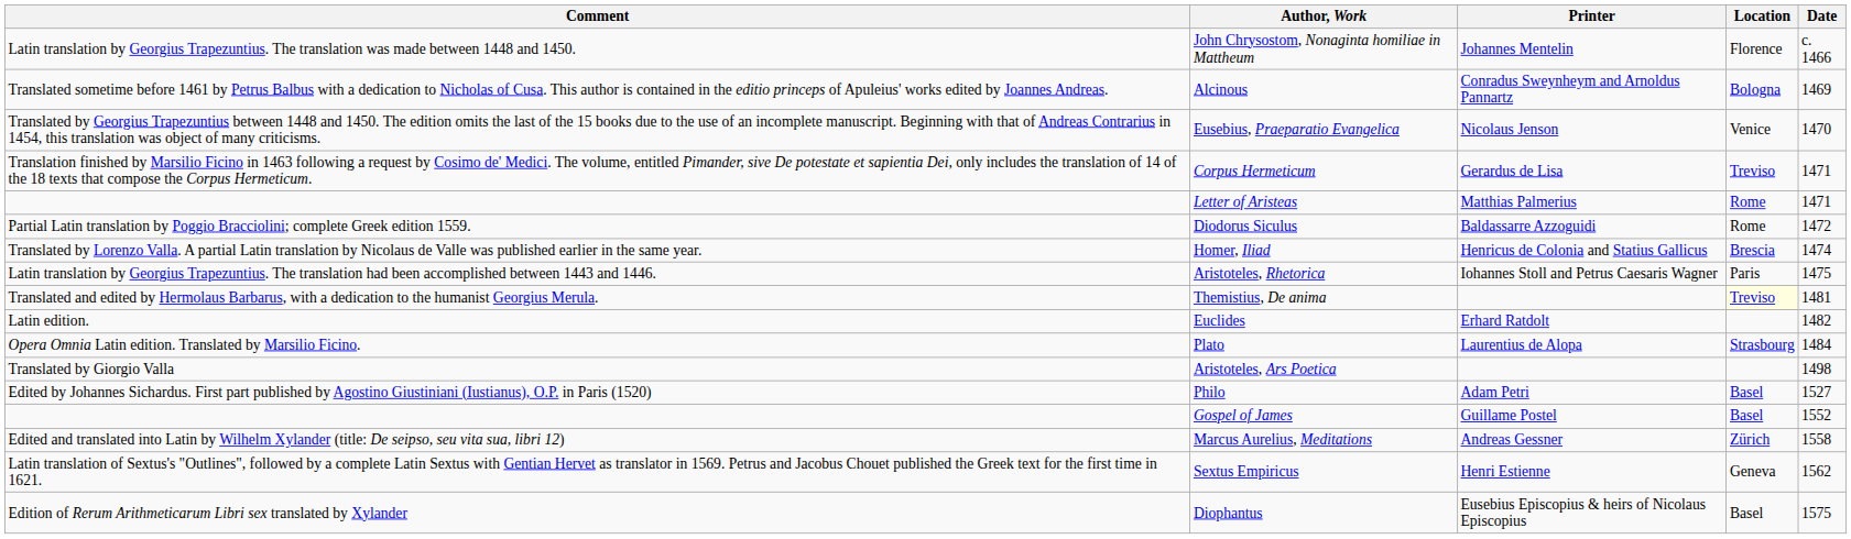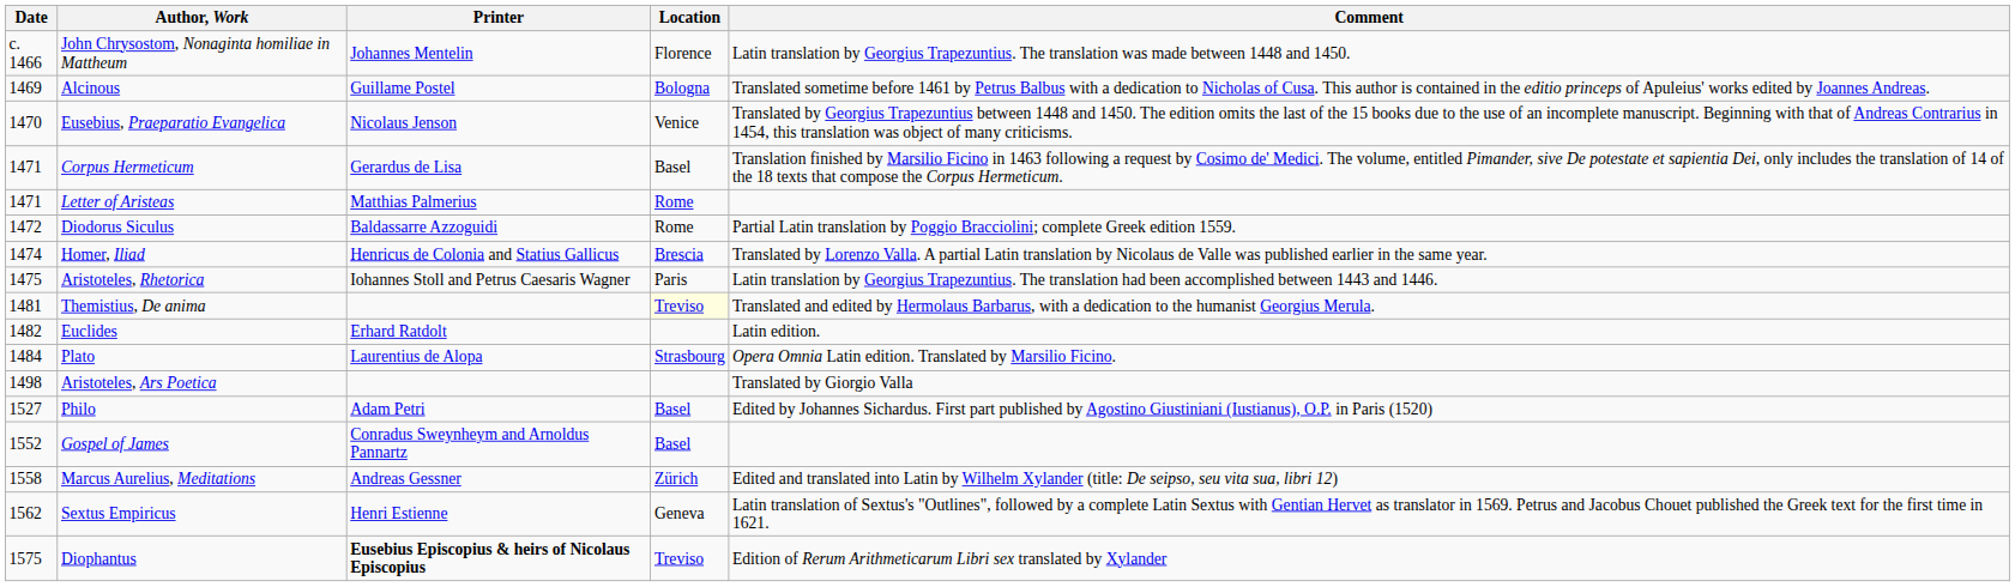columns swapped: Date <-> Comment
Alcinous | Printer: Conradus Sweynheym and Arnoldus Pannartz -> Guillame Postel
Corpus Hermeticum | Location: Treviso -> Basel
Gospel of James | Printer: Guillame Postel -> Conradus Sweynheym and Arnoldus Pannartz
Diophantus | Printer: normal -> bold
Diophantus | Location: Basel -> Treviso
